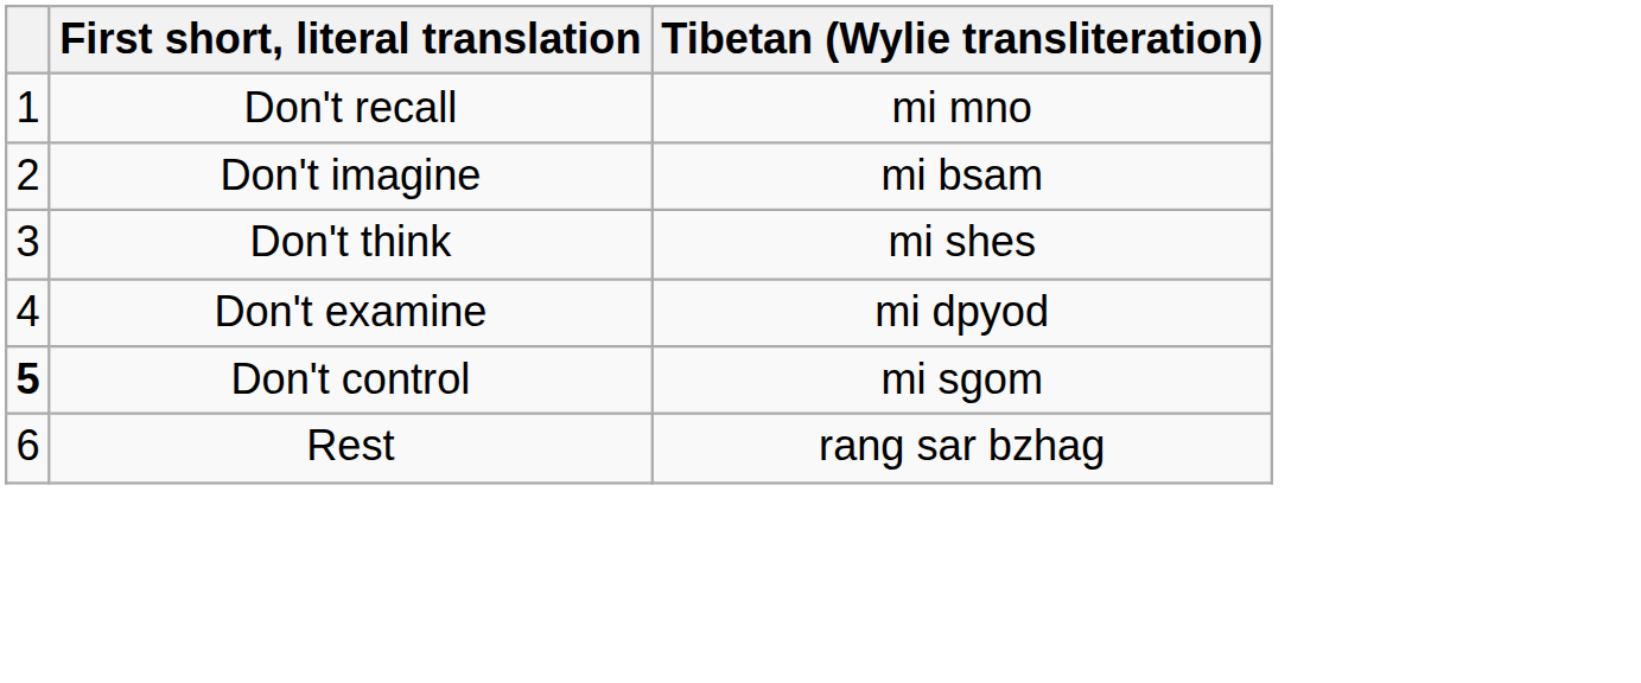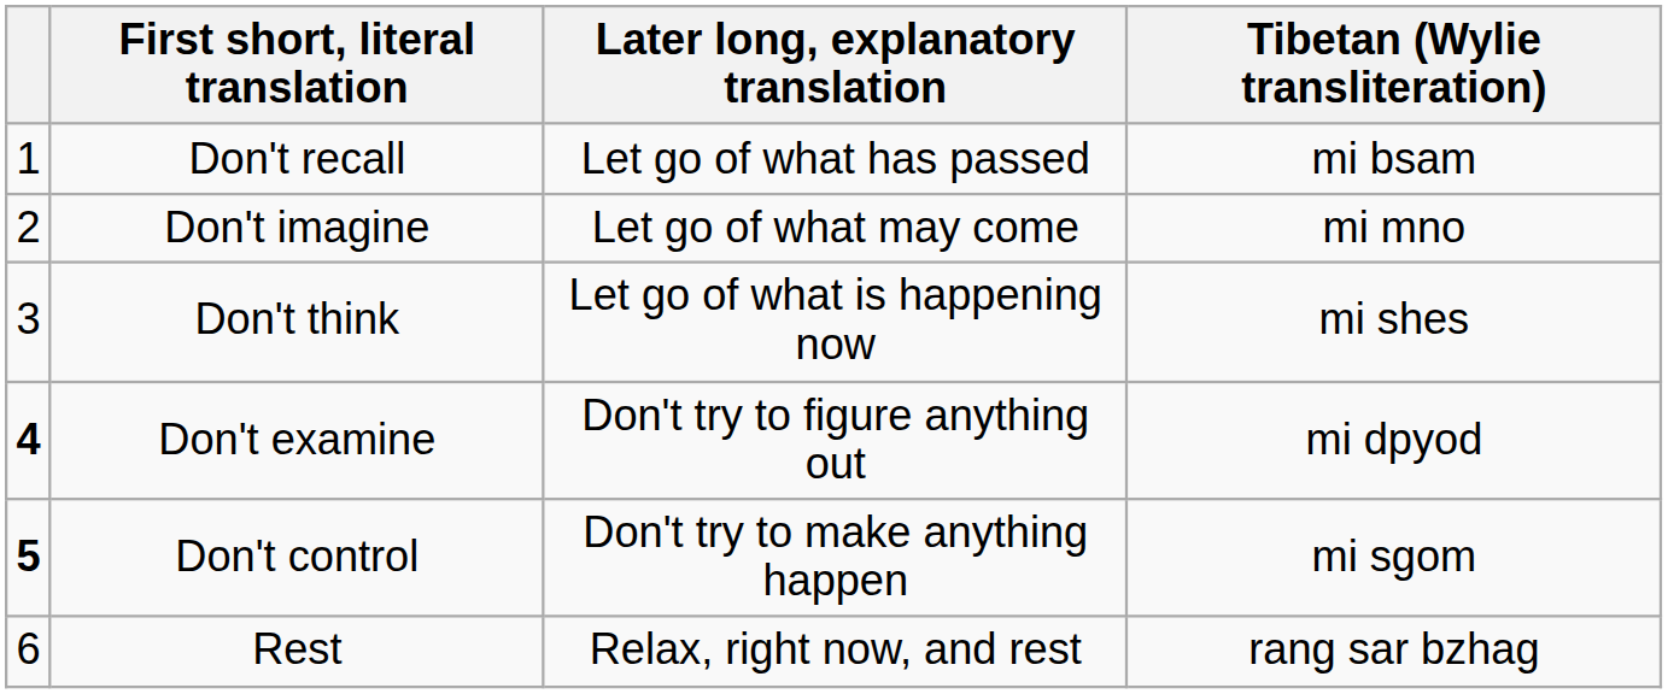+ column: Later long, explanatory translation | Let go of what has passed | Let go of what may come | Let go of what is happening now | Don't try to figure anything out | Don't try to make anything happen | Relax, right now, and rest
Don't recall | Tibetan (Wylie transliteration): mi mno -> mi bsam
Don't imagine | Tibetan (Wylie transliteration): mi bsam -> mi mno
Don't examine | column 1: normal -> bold
